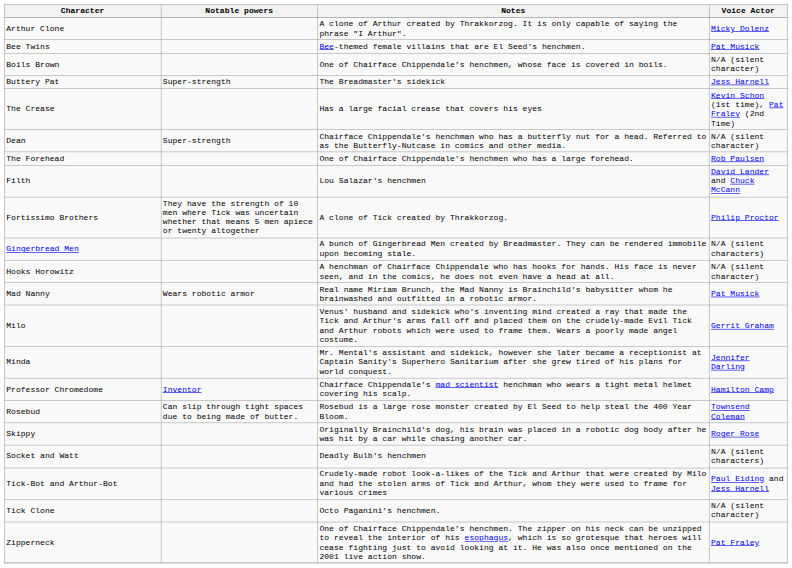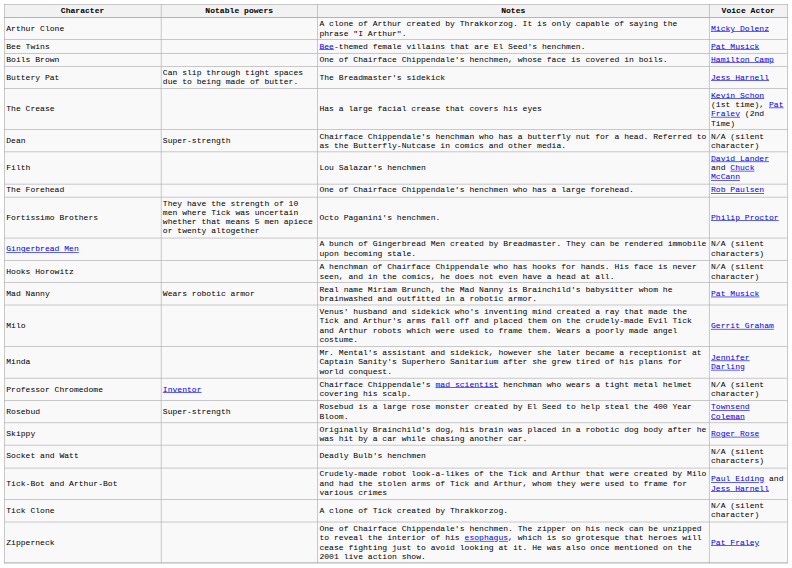Boils Brown | Voice Actor: N/A (silent character) -> Hamilton Camp
Buttery Pat | Notable powers: Super-strength -> Can slip through tight spaces due to being made of butter.
rows swapped: Filth <-> The Forehead
Fortissimo Brothers | Notes: A clone of Tick created by Thrakkorzog. -> Octo Paganini's henchmen.
Professor Chromedome | Voice Actor: Hamilton Camp -> N/A (silent character)
Rosebud | Notable powers: Can slip through tight spaces due to being made of butter. -> Super-strength
Tick Clone | Notes: Octo Paganini's henchmen. -> A clone of Tick created by Thrakkorzog.
